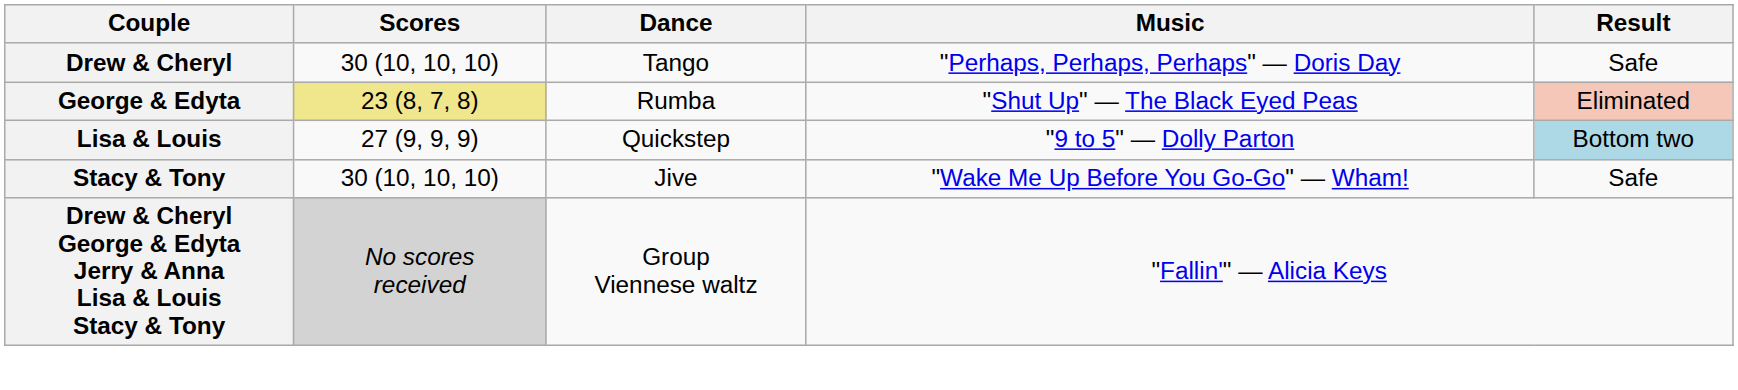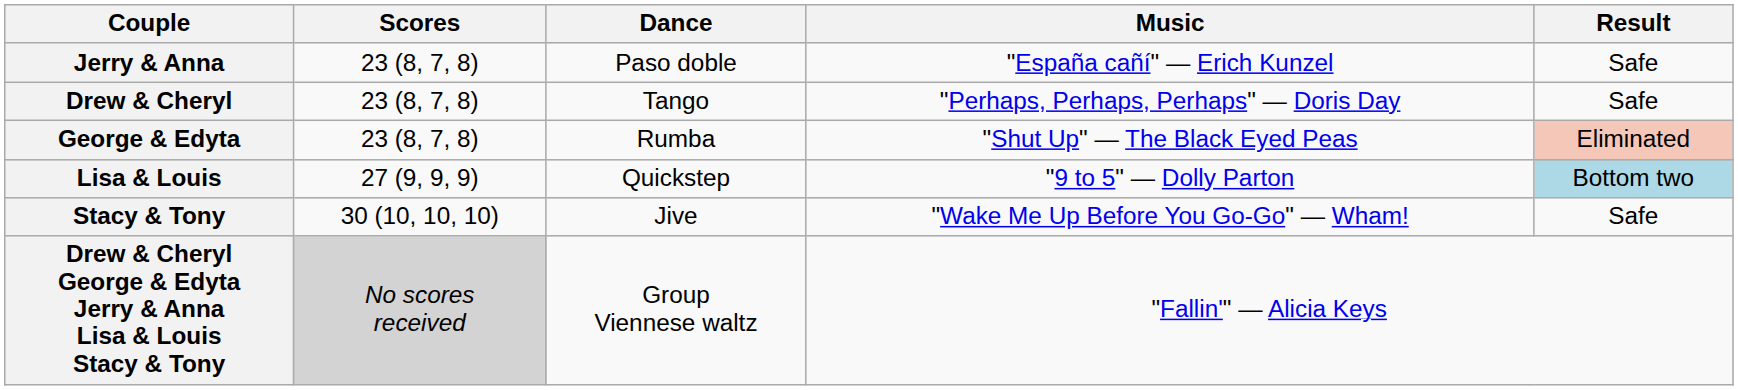+ row: Jerry & Anna | 23 (8, 7, 8) | Paso doble | "España cañí" — Erich Kunzel | Safe
Drew & Cheryl | Scores: 30 (10, 10, 10) -> 23 (8, 7, 8)
George & Edyta | Scores: khaki background -> no background
